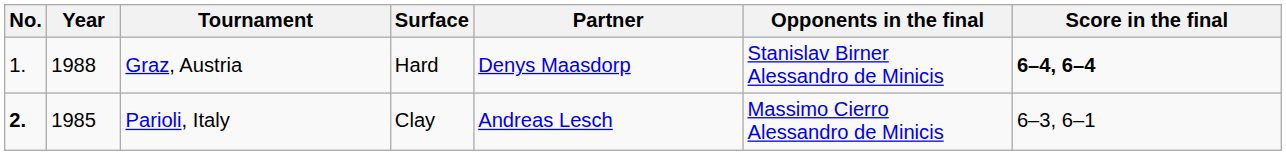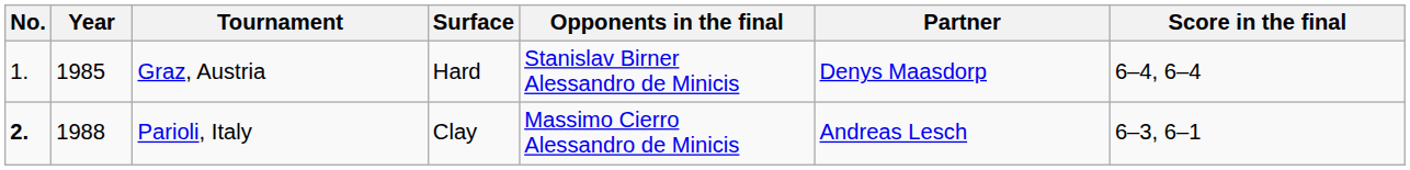columns swapped: Partner <-> Opponents in the final
Graz, Austria | Year: 1988 -> 1985
Graz, Austria | Score in the final: bold -> normal
Parioli, Italy | Year: 1985 -> 1988
